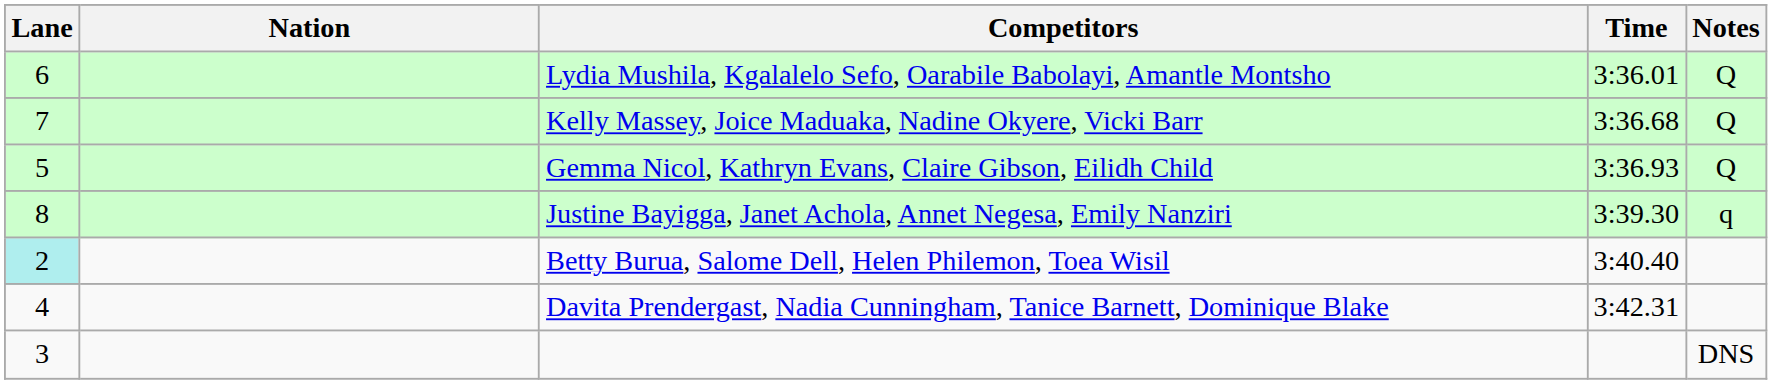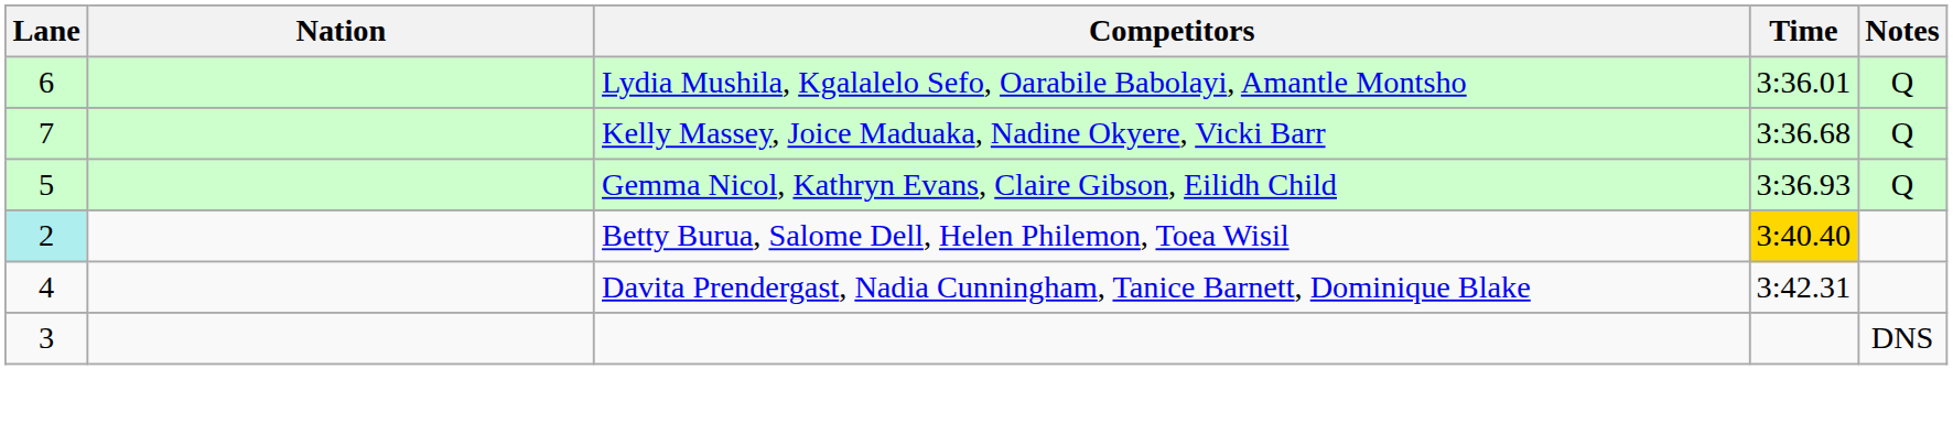- row: 8 | Justine Bayigga, Janet Achola, Annet Negesa, Emily Nanziri | 3:39.30 | q
Betty Burua, Salome Dell, Helen Philemon, Toea Wisil | Time: no background -> gold background
